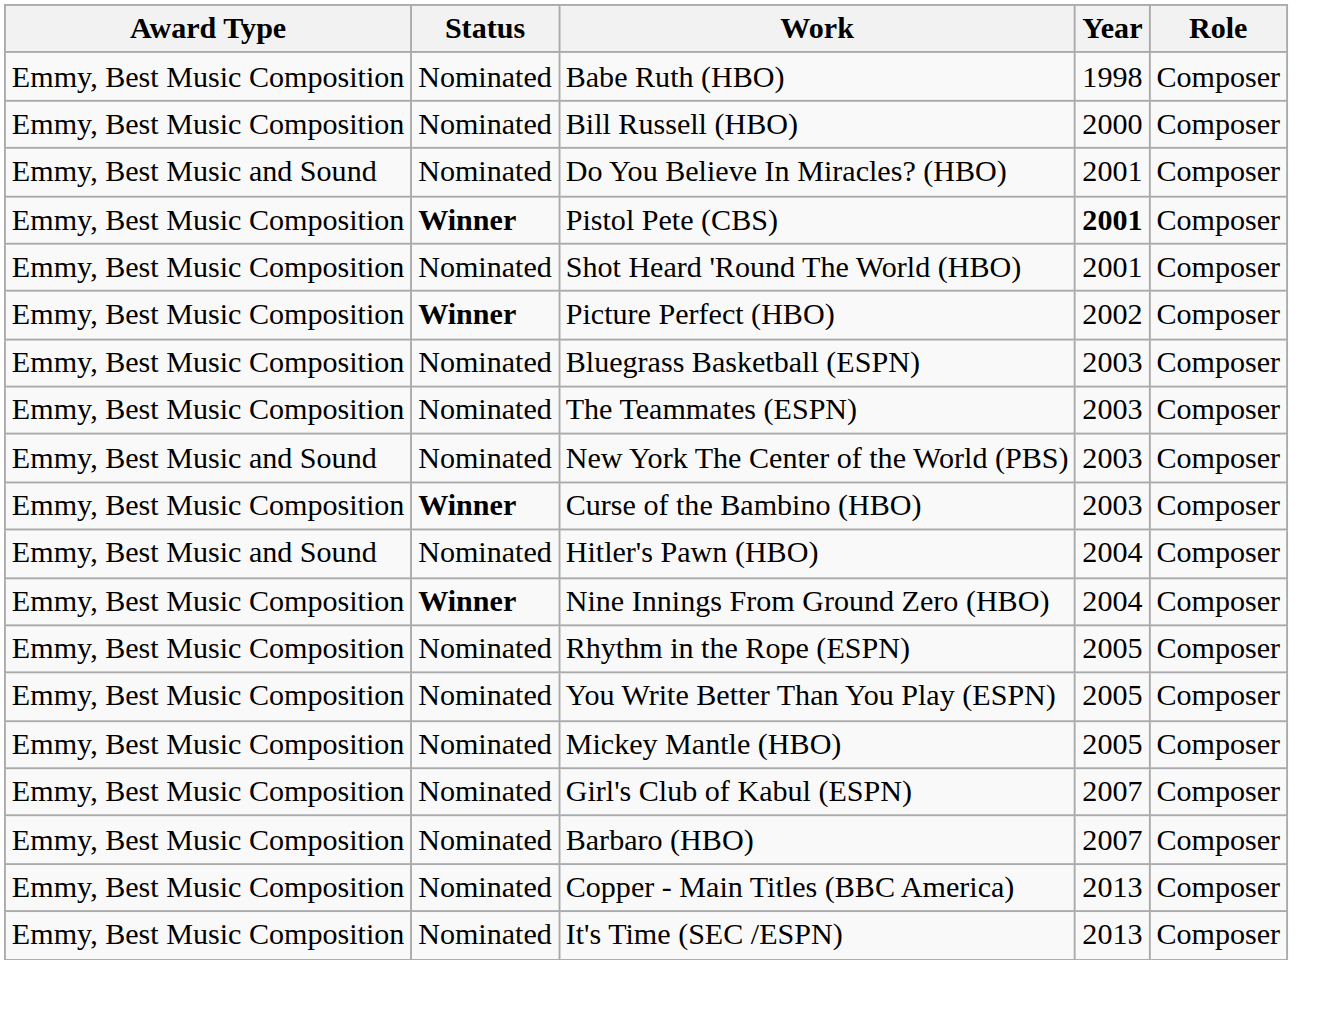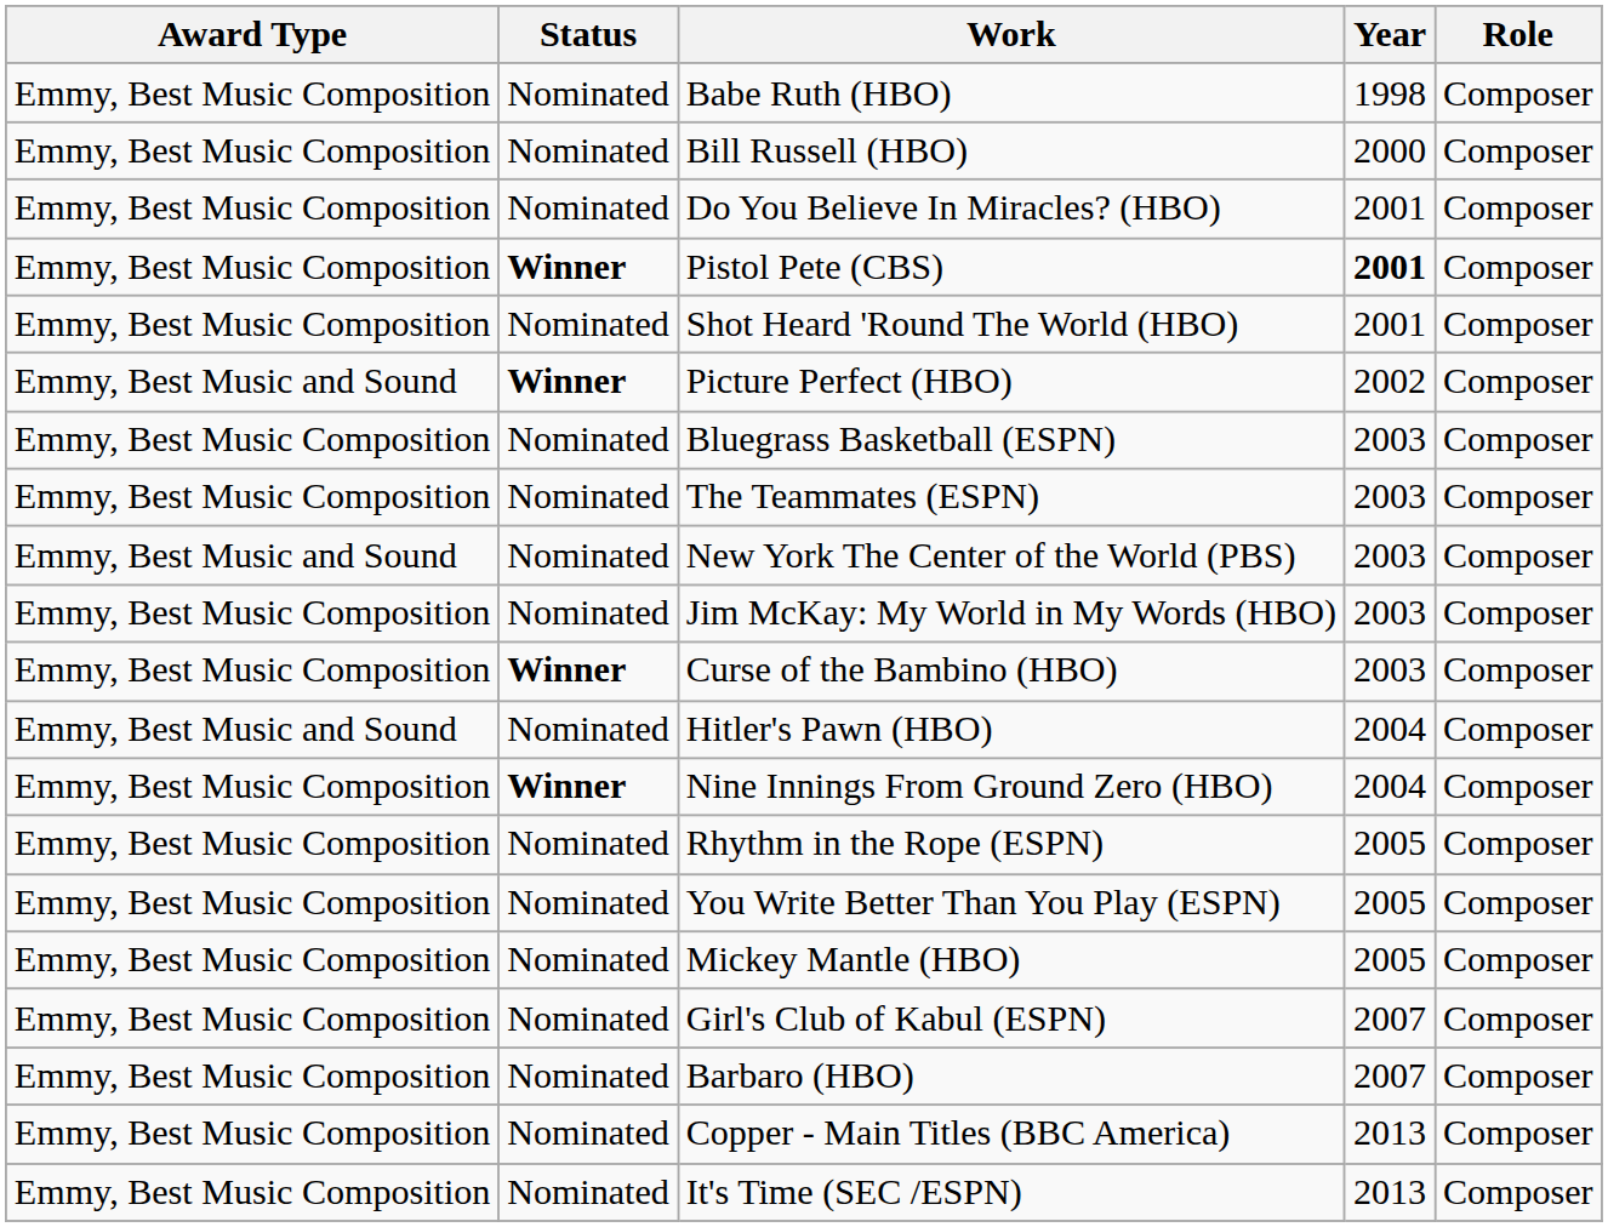Do You Believe In Miracles? (HBO) | Award Type: Emmy, Best Music and Sound -> Emmy, Best Music Composition
Picture Perfect (HBO) | Award Type: Emmy, Best Music Composition -> Emmy, Best Music and Sound
+ row: Emmy, Best Music Composition | Nominated | Jim McKay: My World in My Words (HBO) | 2003 | Composer
